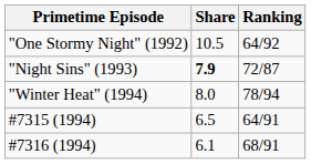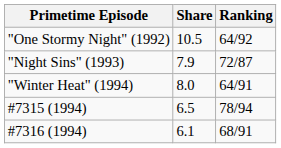"Night Sins" (1993) | Share: bold -> normal
"Winter Heat" (1994) | Ranking: 78/94 -> 64/91
#7315 (1994) | Ranking: 64/91 -> 78/94
